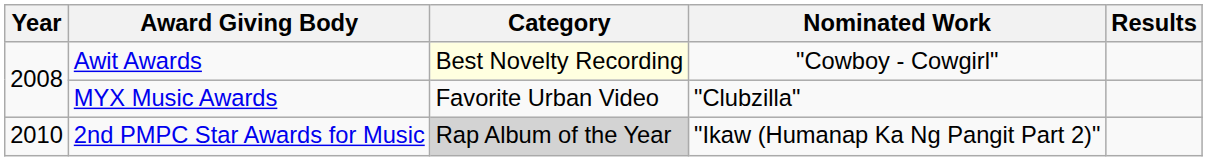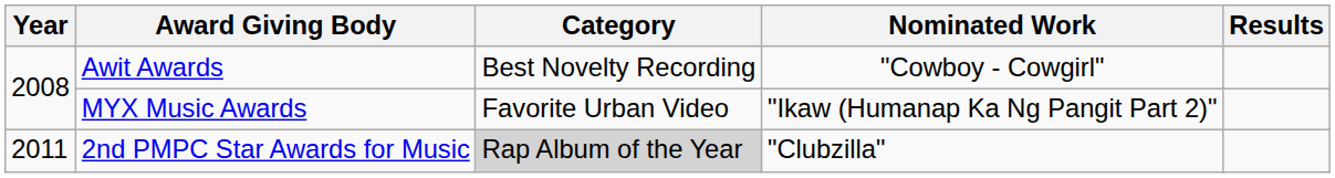Awit Awards | Category: lightyellow background -> no background
MYX Music Awards | Nominated Work: "Clubzilla" -> "Ikaw (Humanap Ka Ng Pangit Part 2)"
2nd PMPC Star Awards for Music | Year: 2010 -> 2011
2nd PMPC Star Awards for Music | Nominated Work: "Ikaw (Humanap Ka Ng Pangit Part 2)" -> "Clubzilla"
